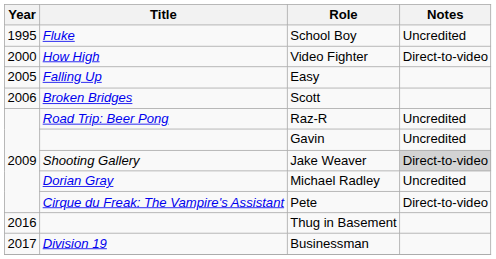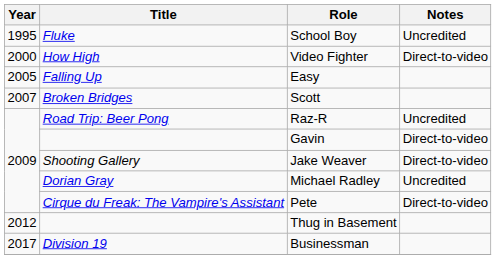Scott | Year: 2006 -> 2007
Gavin | Notes: Uncredited -> Direct-to-video
Jake Weaver | Notes: lightgrey background -> no background
Thug in Basement | Year: 2016 -> 2012
